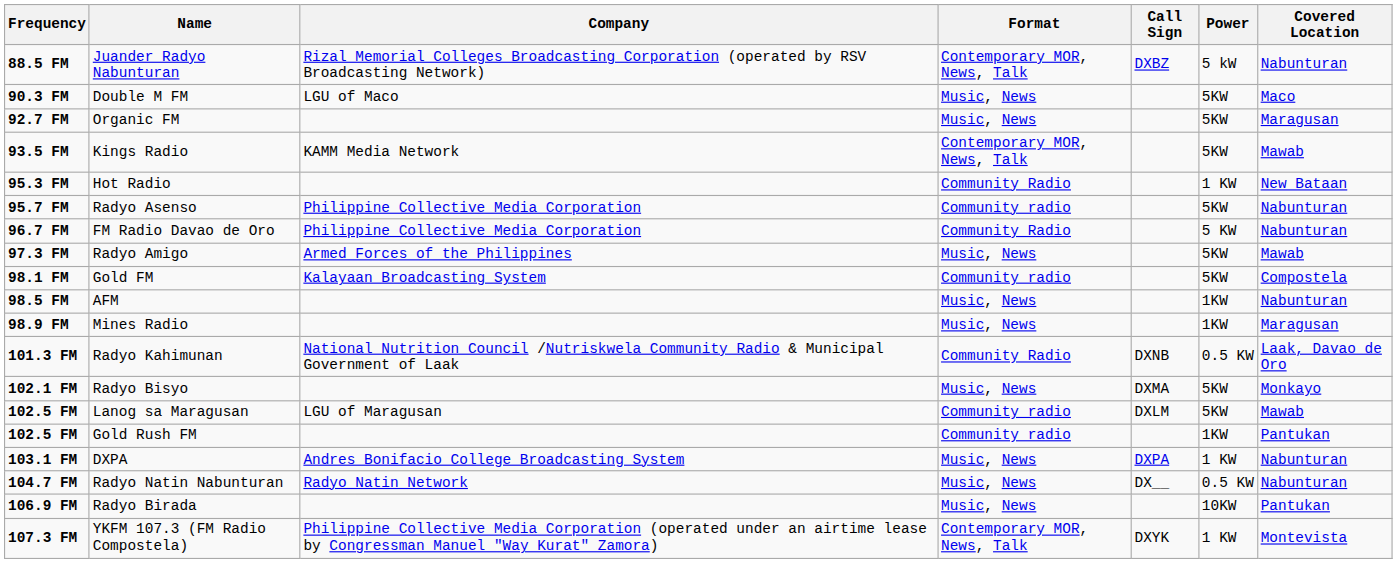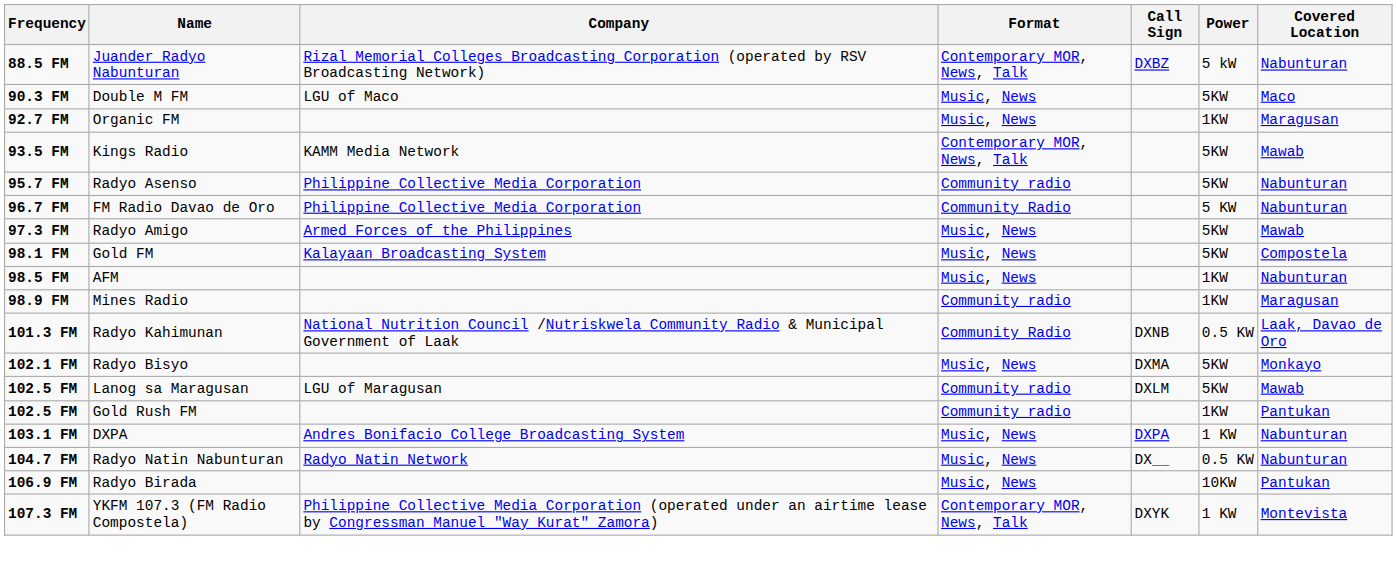Organic FM | Power: 5KW -> 1KW
- row: 95.3 FM | Hot Radio | Community Radio | 1 KW | New Bataan
Gold FM | Format: Community radio -> Music, News
Mines Radio | Format: Music, News -> Community radio
